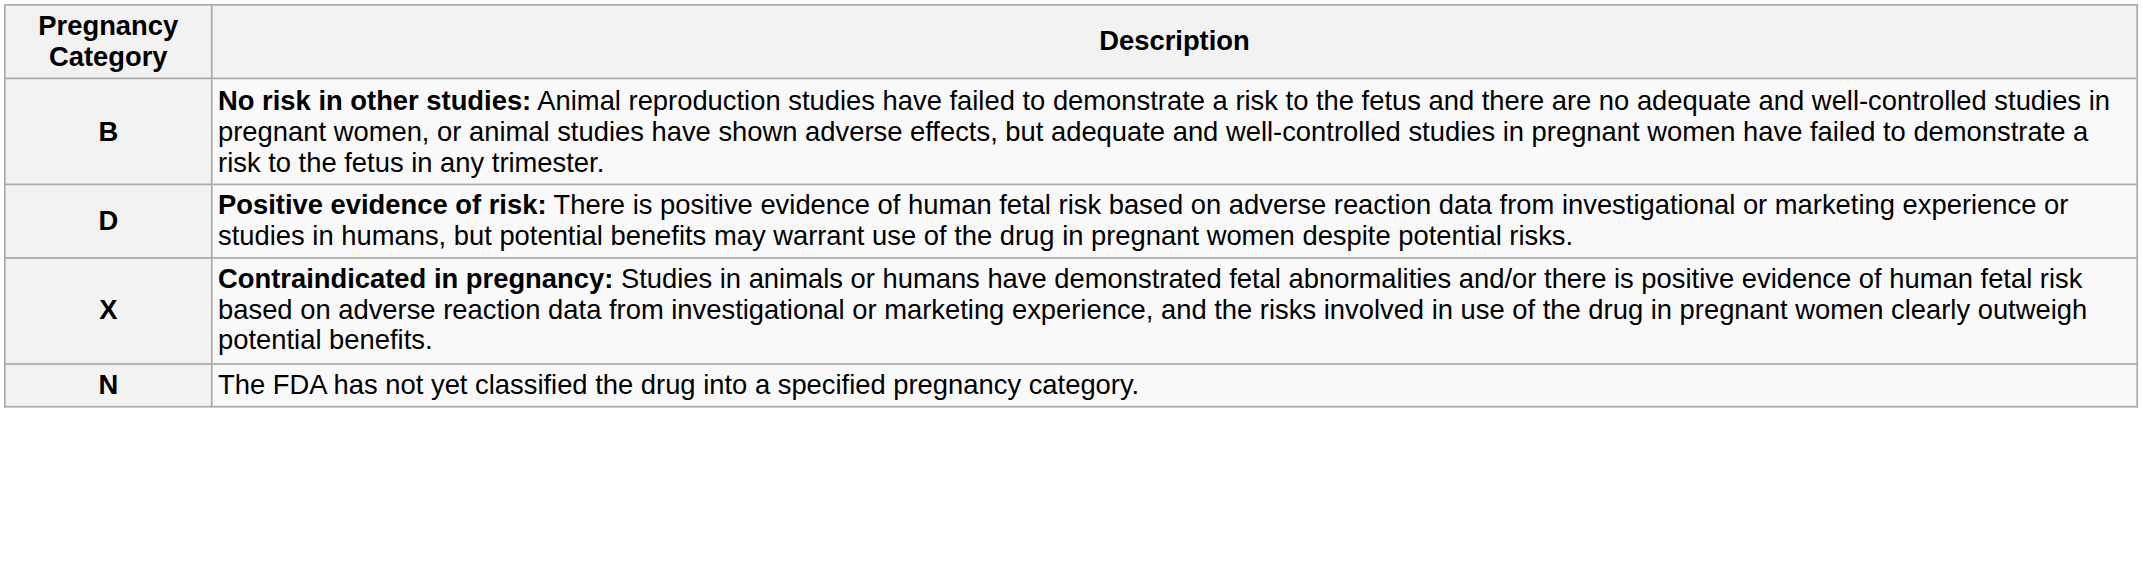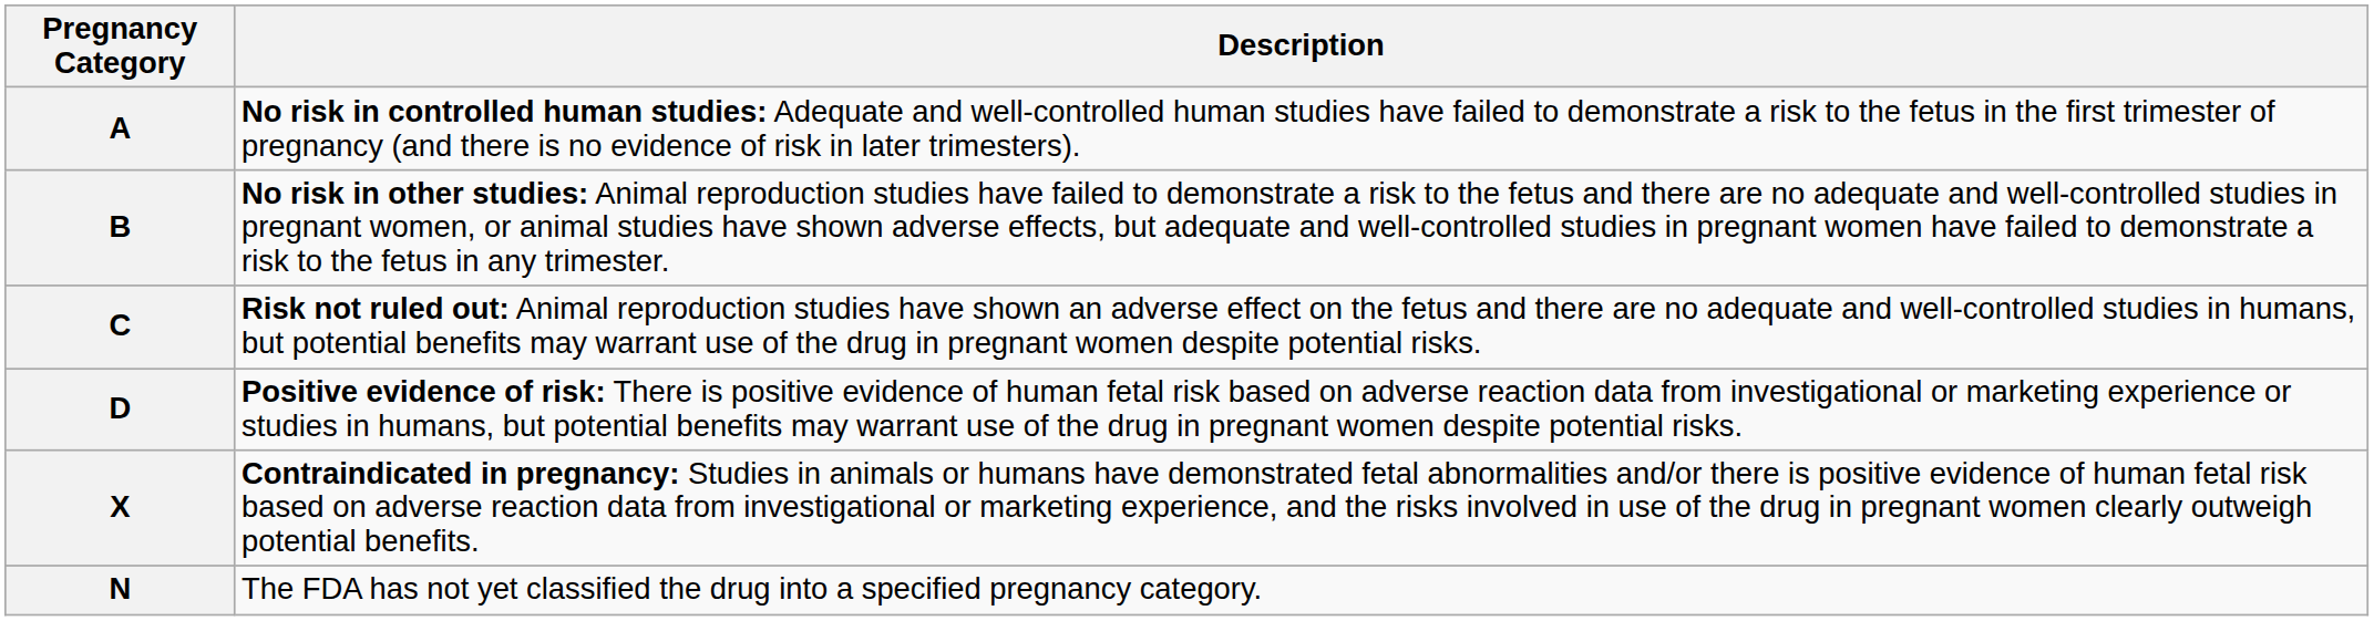+ row: A | No risk in controlled human studies: Adequate and well-controlled human studies have failed to demonstrate a risk to the fetus in the first trimester of pregnancy (and there is no evidence of risk in later trimesters).
+ row: C | Risk not ruled out: Animal reproduction studies have shown an adverse effect on the fetus and there are no adequate and well-controlled studies in humans, but potential benefits may warrant use of the drug in pregnant women despite potential risks.
